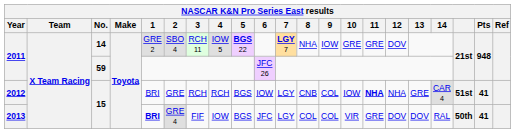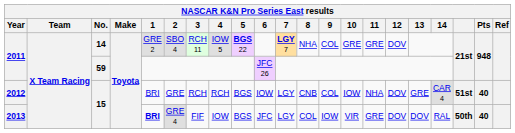2011 / 14 | 9: IOW -> COL
2012 | 11: bold -> normal
2012 | 12: NHA -> DOV
2012 | Pts: 41 -> 40
2013 | 9: COL -> IOW
2013 | Pts: 41 -> 40
